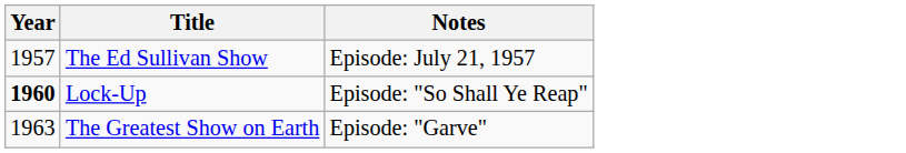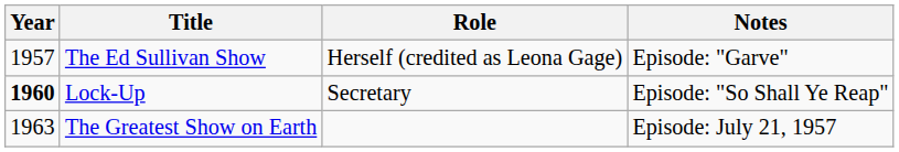+ column: Role | Herself (credited as Leona Gage) | Secretary
The Ed Sullivan Show | Notes: Episode: July 21, 1957 -> Episode: "Garve"
The Greatest Show on Earth | Notes: Episode: "Garve" -> Episode: July 21, 1957
